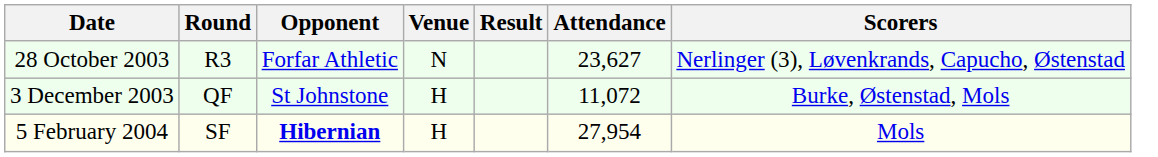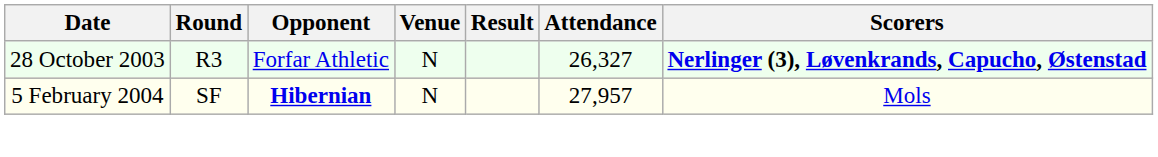28 October 2003 | Attendance: 23,627 -> 26,327
28 October 2003 | Scorers: normal -> bold
- row: 3 December 2003 | QF | St Johnstone | H | 11,072 | Burke, Østenstad, Mols
5 February 2004 | Venue: H -> N
5 February 2004 | Attendance: 27,954 -> 27,957
